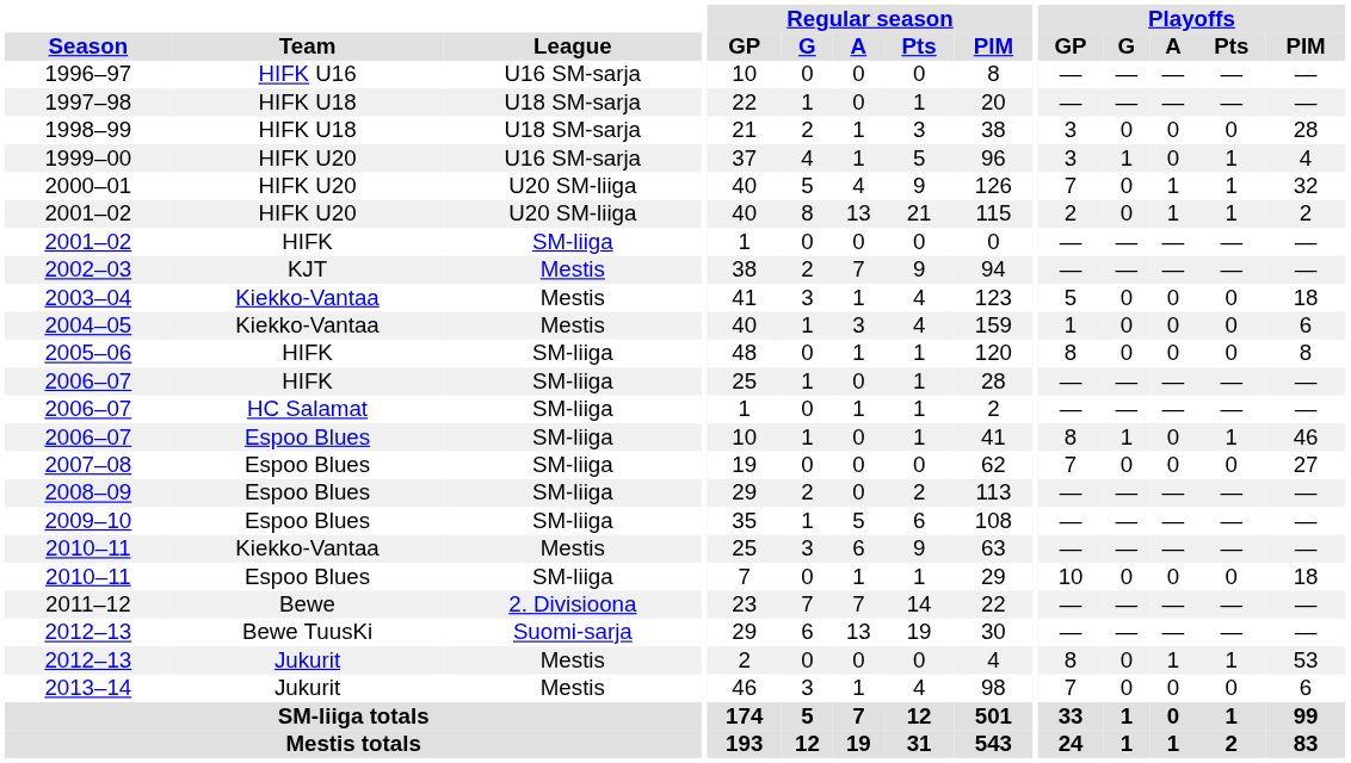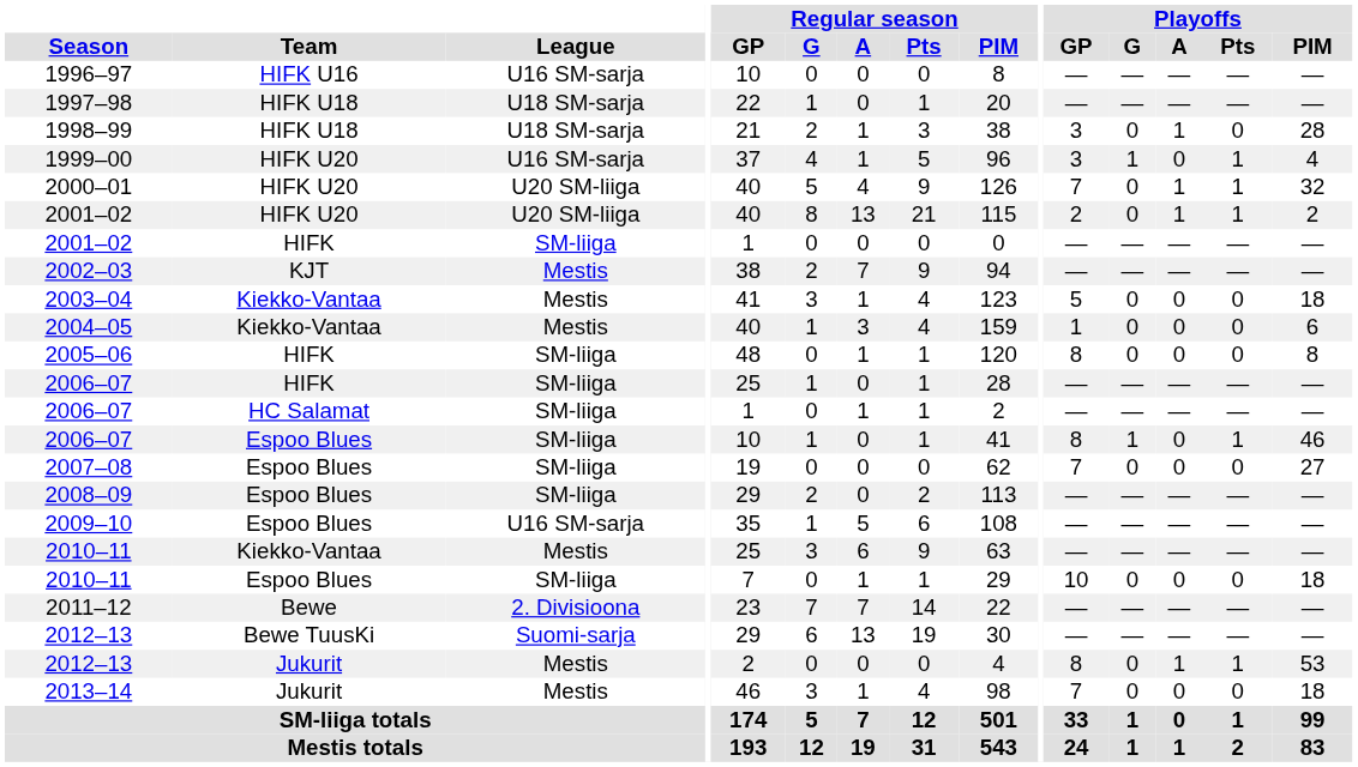1998–99 | Playoffs / A: 0 -> 1
2009–10 | League: SM-liiga -> U16 SM-sarja
2013–14 | Playoffs / PIM: 6 -> 18
